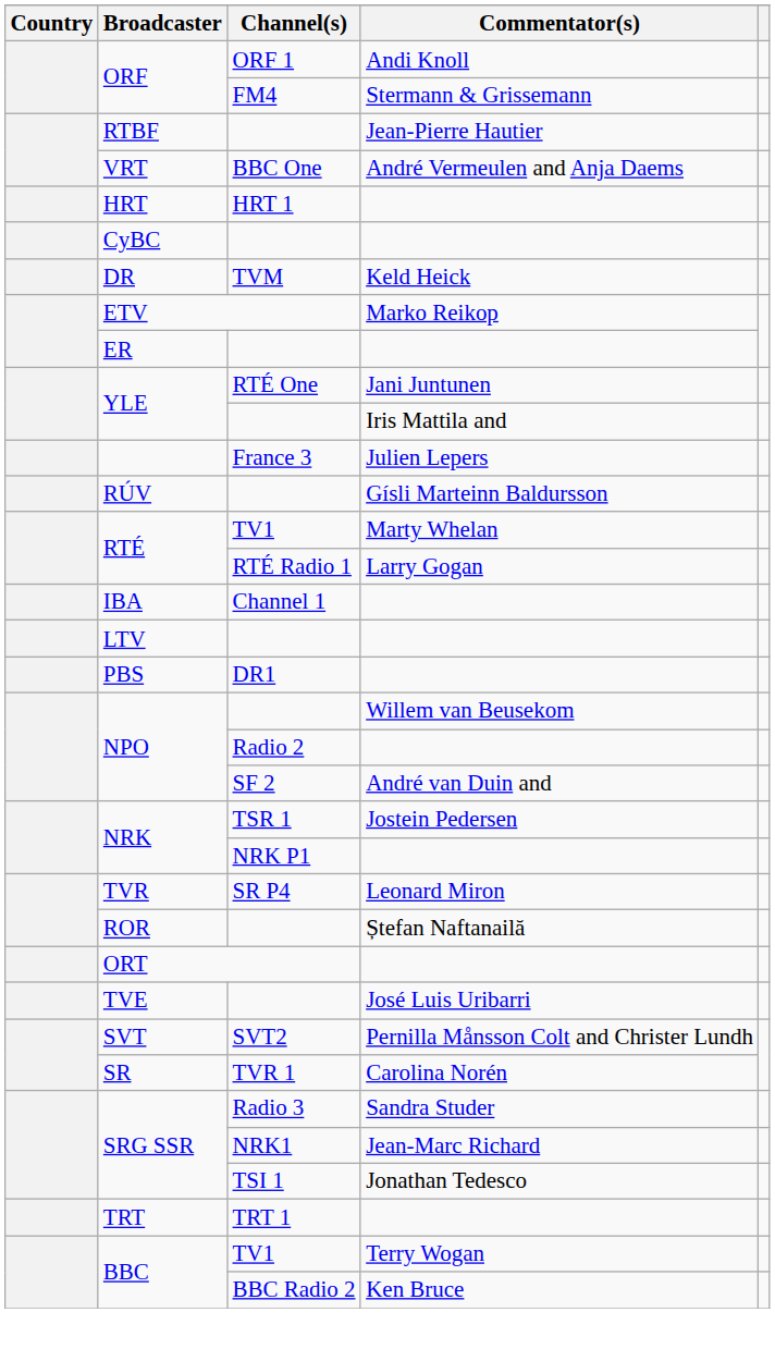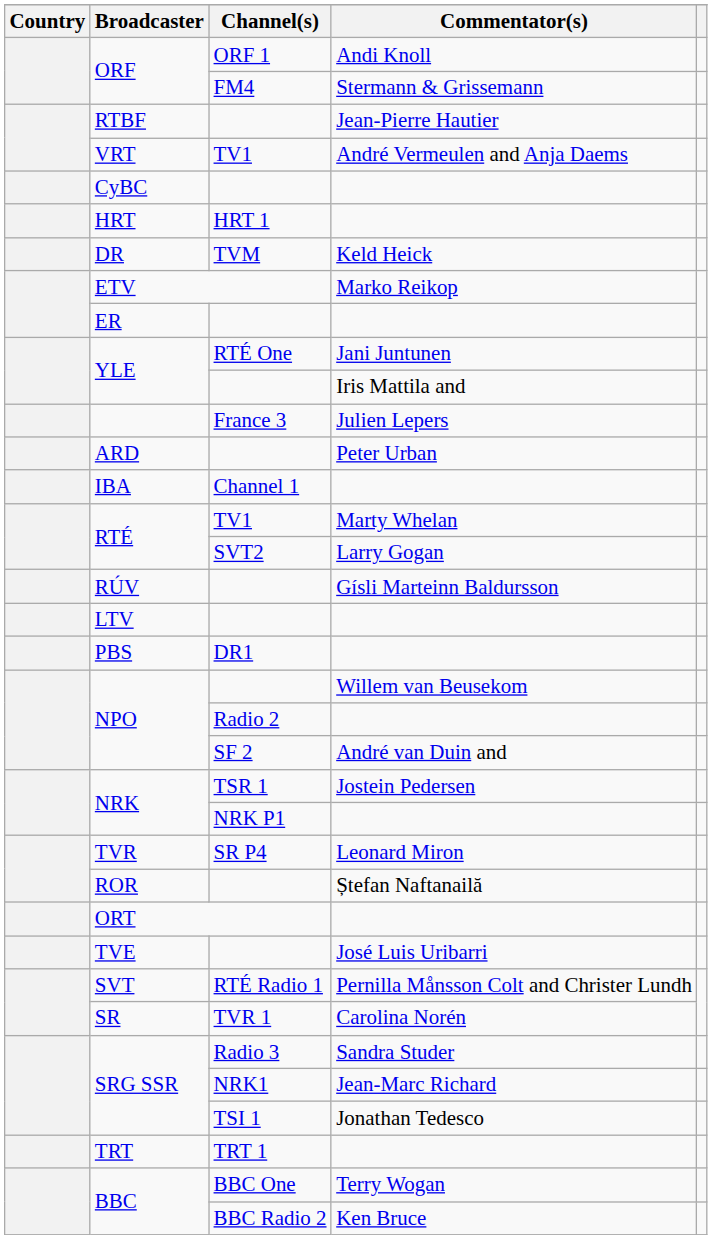VRT | Channel(s): BBC One -> TV1
rows swapped: HRT <-> CyBC
+ row: ARD | Peter Urban
rows swapped: RÚV <-> IBA
RTÉ / Larry Gogan | Channel(s): RTÉ Radio 1 -> SVT2
SVT | Channel(s): SVT2 -> RTÉ Radio 1
BBC / Terry Wogan | Channel(s): TV1 -> BBC One
